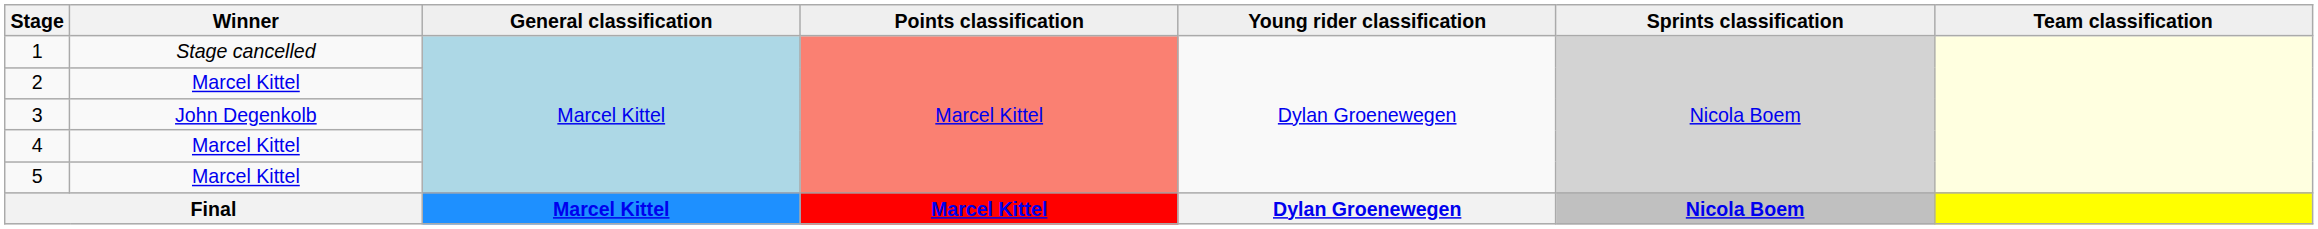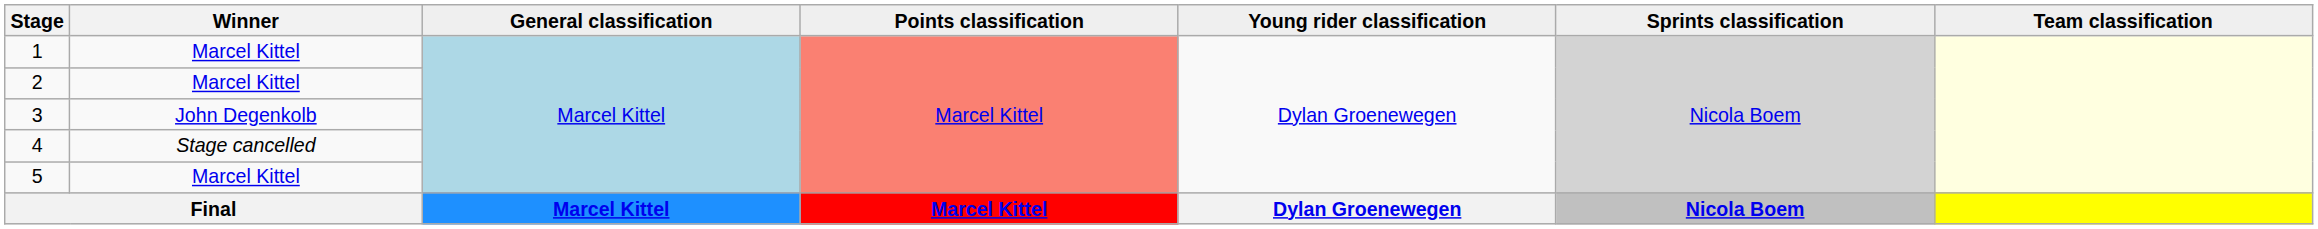1 | Winner: Stage cancelled -> Marcel Kittel
4 | Winner: Marcel Kittel -> Stage cancelled
